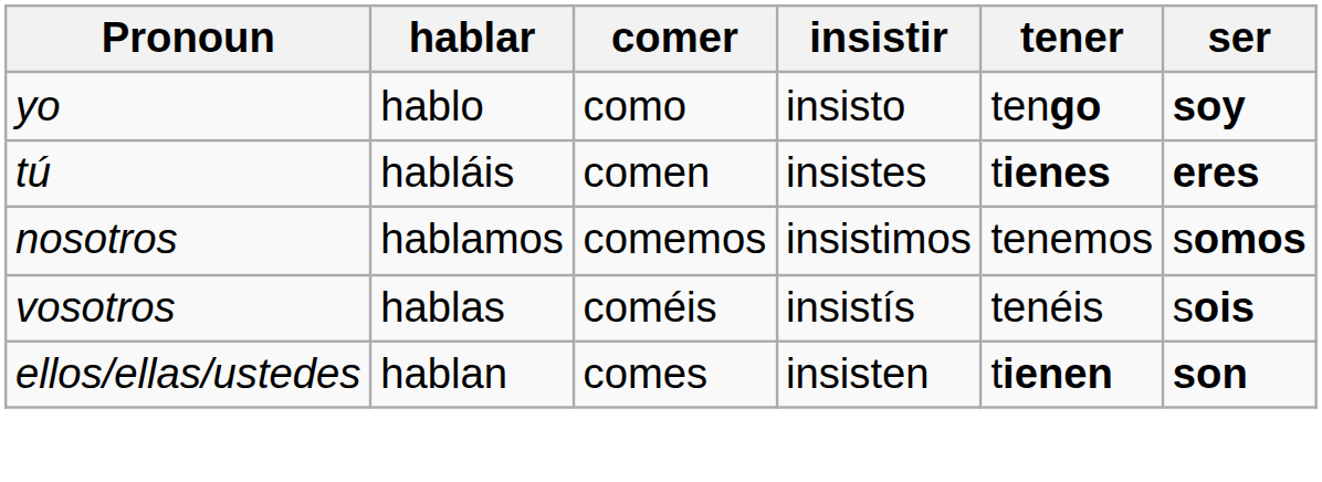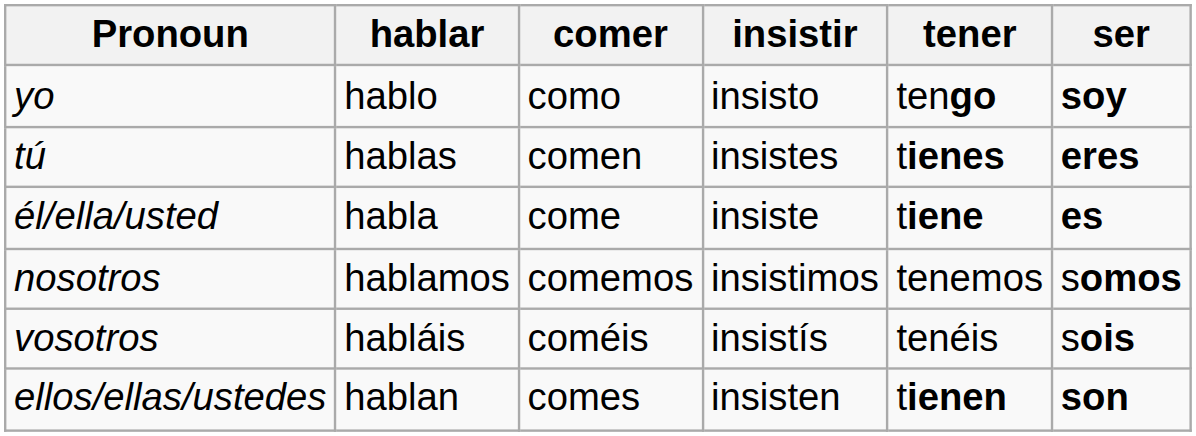tú | hablar: habláis -> hablas
+ row: él/ella/usted | habla | come | insiste | tiene | es
vosotros | hablar: hablas -> habláis
